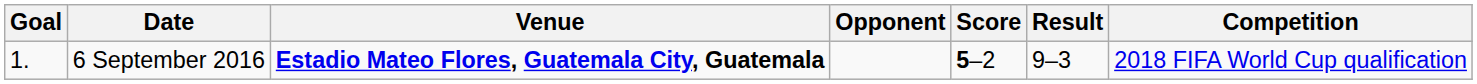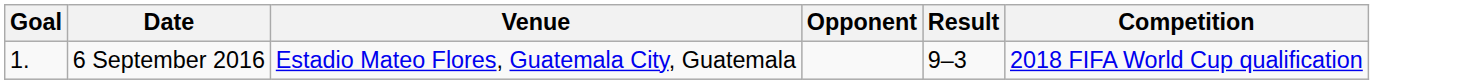- column: Score | 5–2
6 September 2016 | Venue: bold -> normal
